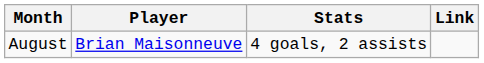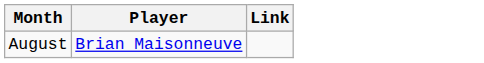- column: Stats | 4 goals, 2 assists
